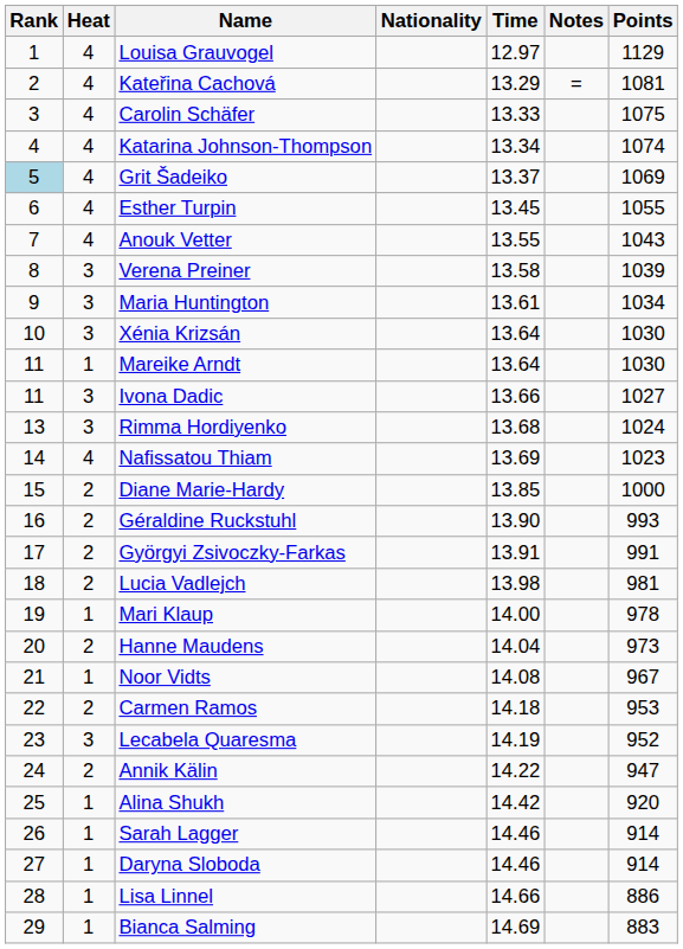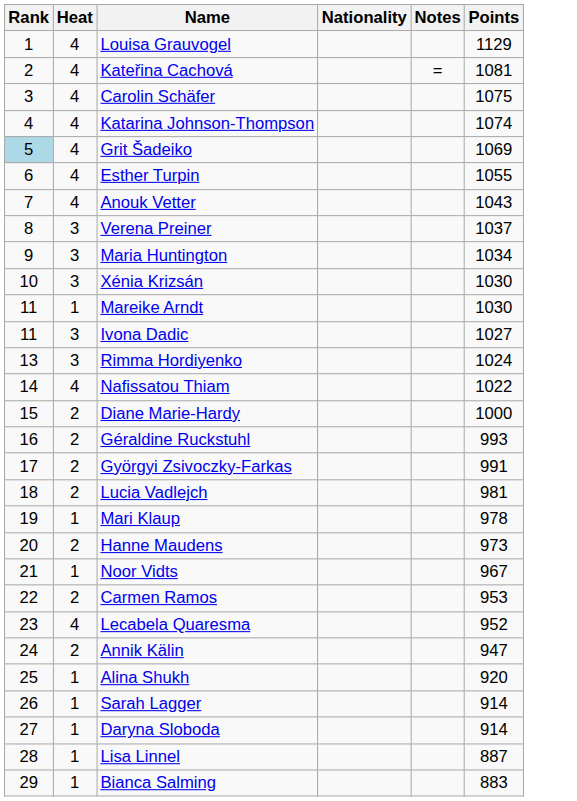- column: Time | 12.97 | 13.29 | 13.33 | 13.34 | 13.37 | 13.45 | 13.55 | 13.58 | 13.61 | 13.64 | 13.64 | 13.66 | 13.68 | 13.69 | 13.85 | 13.90 | 13.91 | 13.98 | 14.00 | 14.04 | 14.08 | 14.18 | 14.19 | 14.22 | 14.42 | 14.46 | 14.46 | 14.66 | 14.69
Verena Preiner | Points: 1039 -> 1037
Nafissatou Thiam | Points: 1023 -> 1022
Lecabela Quaresma | Heat: 3 -> 4
Lisa Linnel | Points: 886 -> 887
